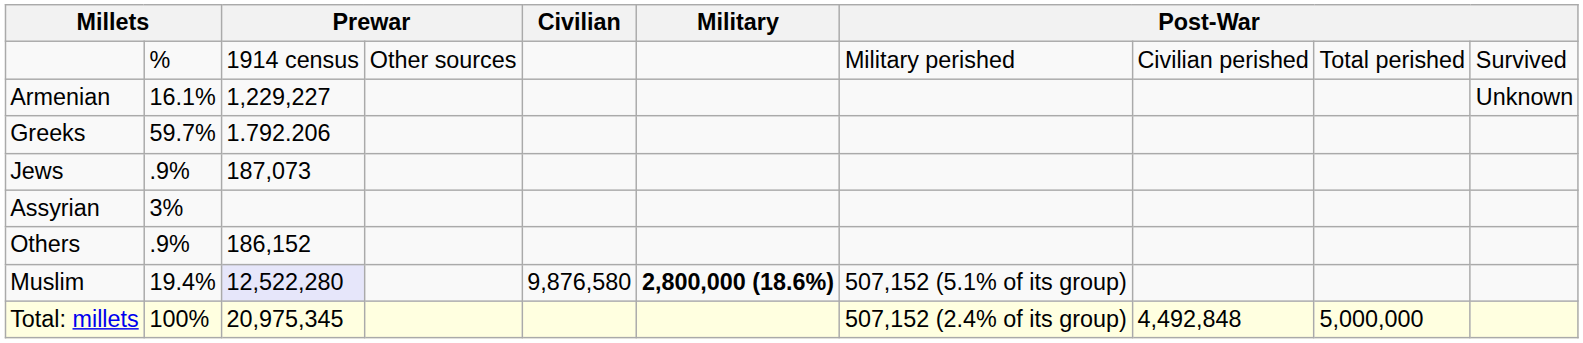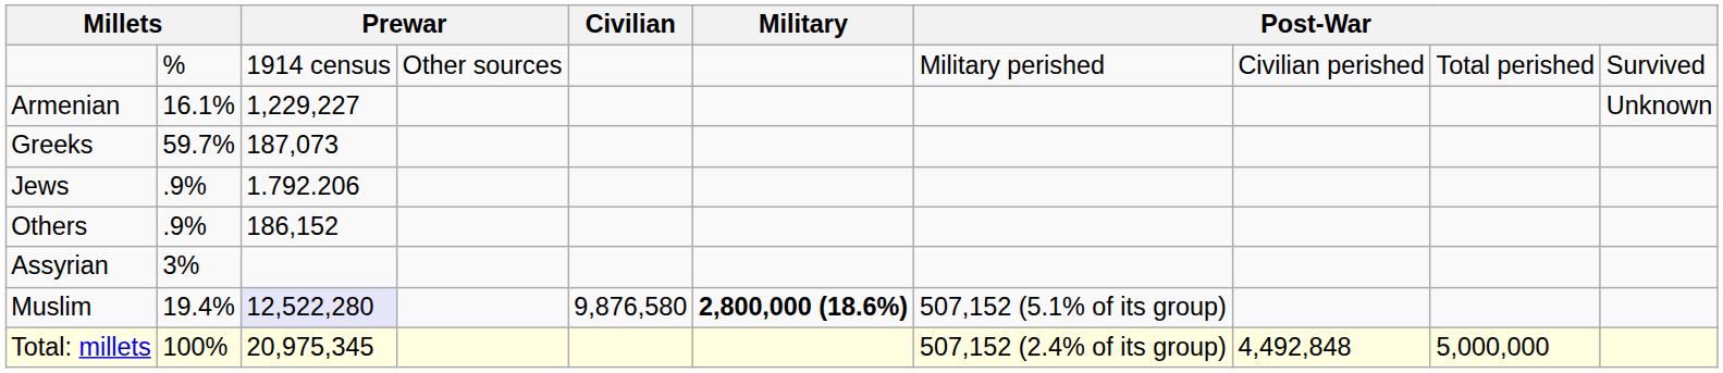Greeks | column 3: 1.792.206 -> 187,073
Jews | column 3: 187,073 -> 1.792.206
rows swapped: Assyrian <-> Others
